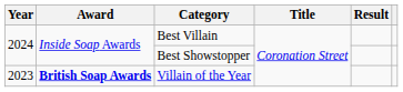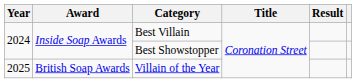Villain of the Year | Year: 2023 -> 2025
Villain of the Year | Award: bold -> normal
